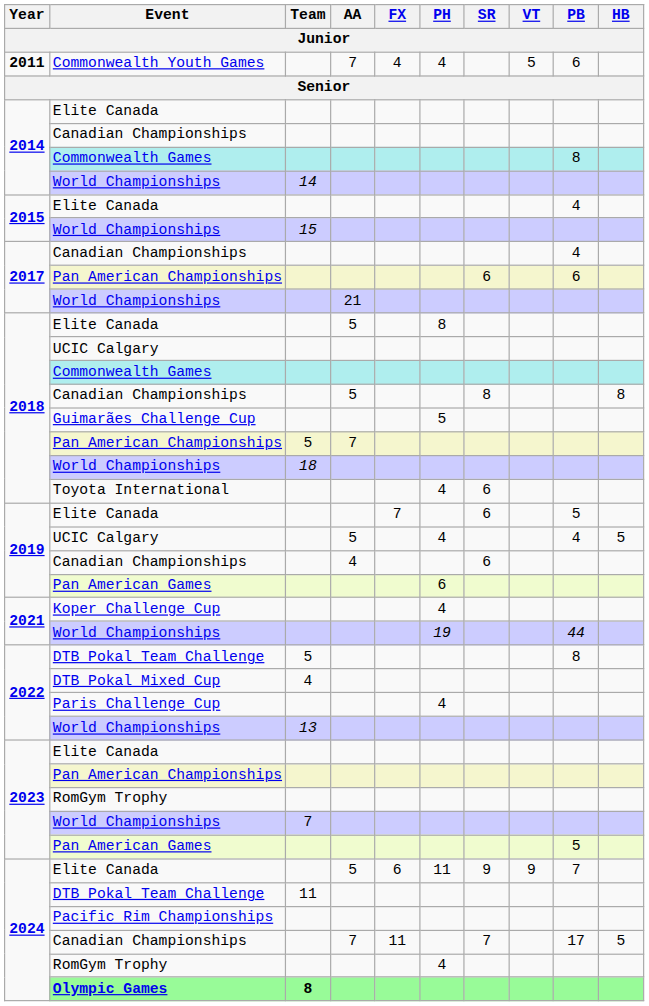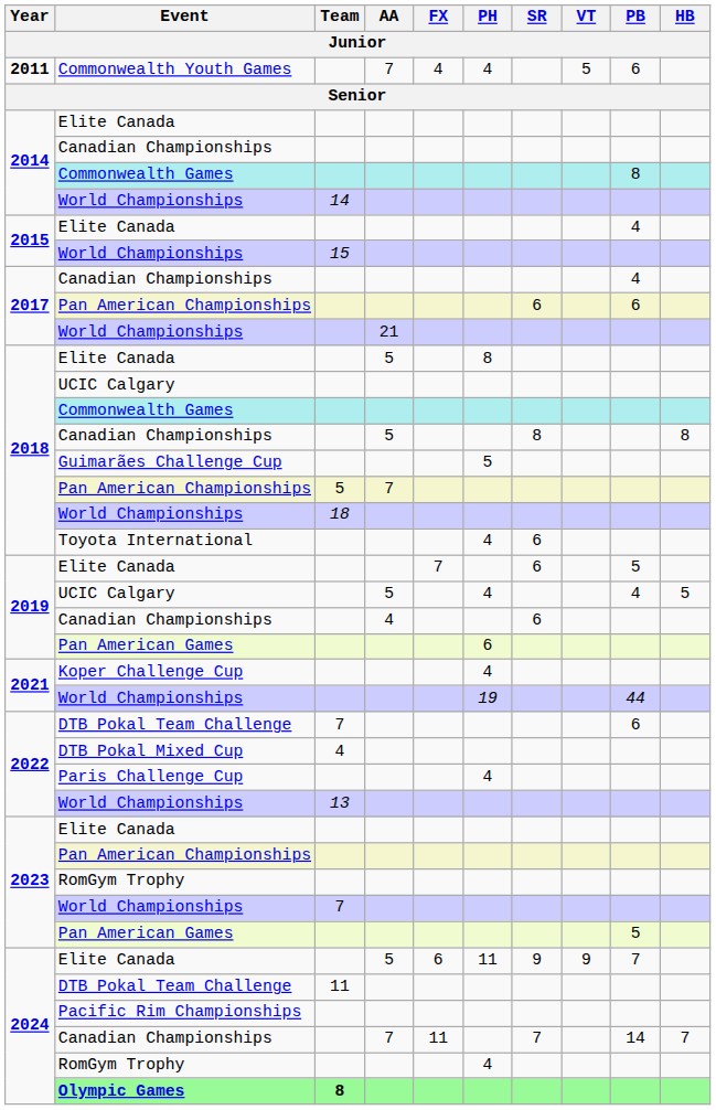2022 / DTB Pokal Team Challenge | Team: 5 -> 7
2022 / DTB Pokal Team Challenge | PB: 8 -> 6
2024 / Canadian Championships | PB: 17 -> 14
2024 / Canadian Championships | HB: 5 -> 7
